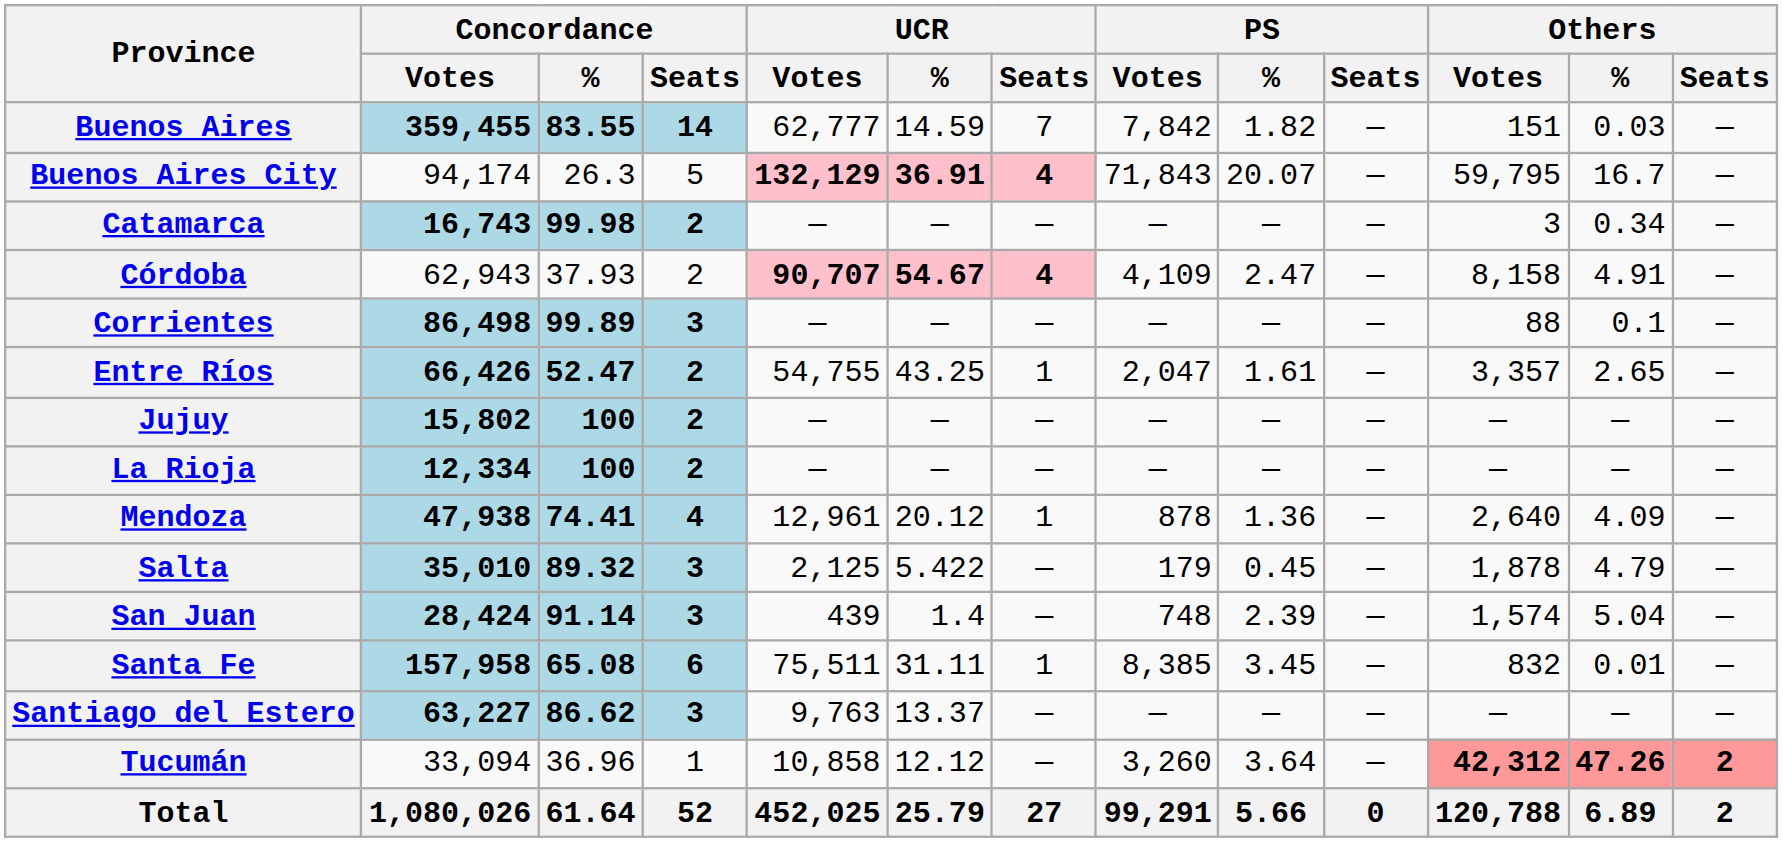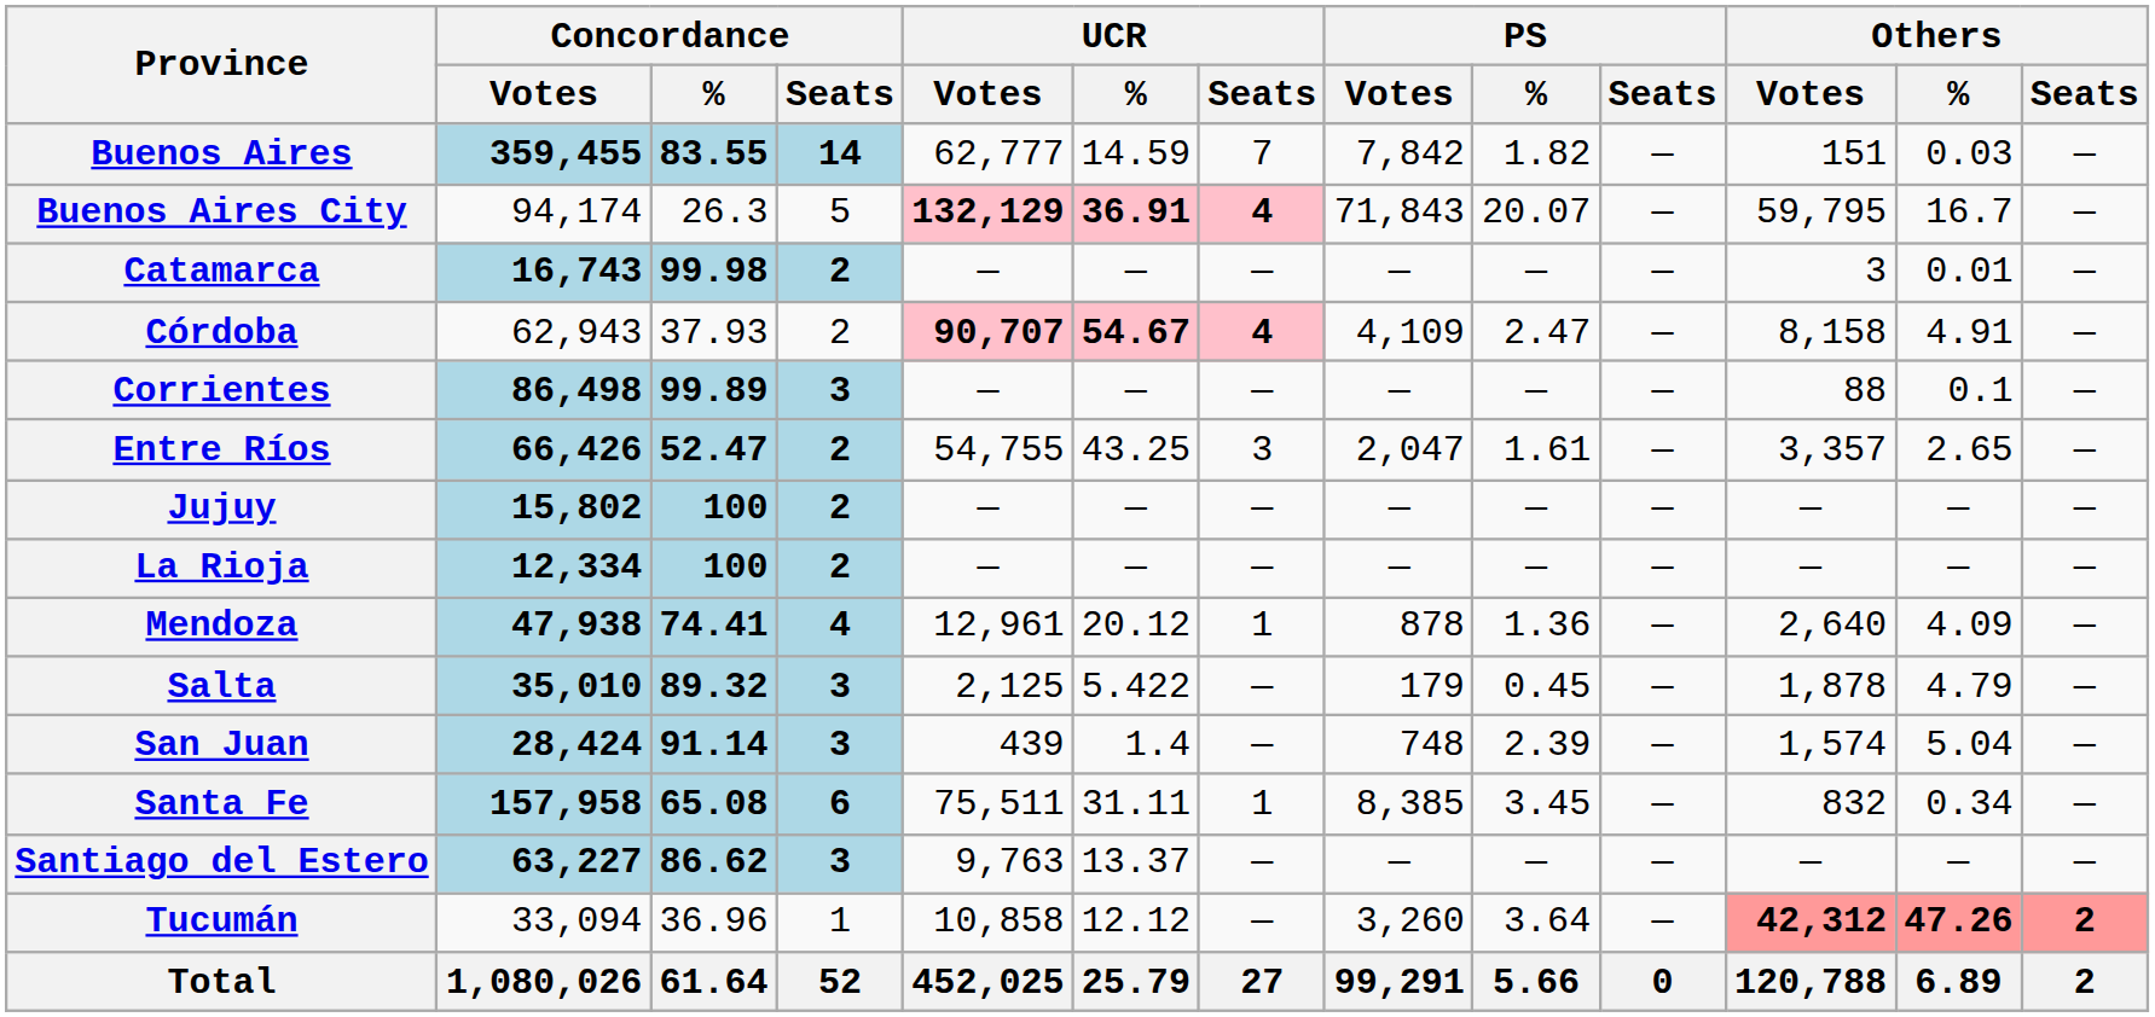Catamarca | Others / %: 0.34 -> 0.01
Entre Ríos | UCR / Seats: 1 -> 3
Santa Fe | Others / %: 0.01 -> 0.34
